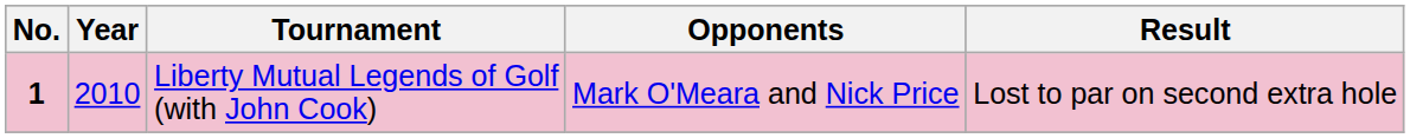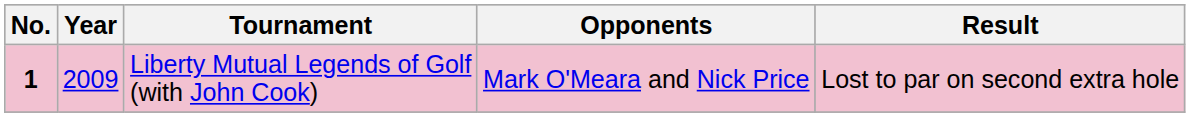Liberty Mutual Legends of Golf (with John Cook) | Year: 2010 -> 2009
